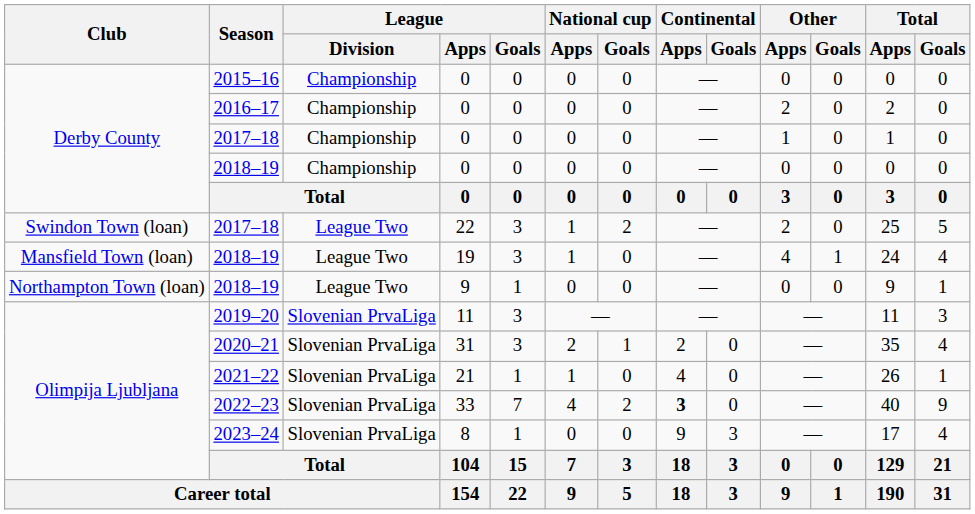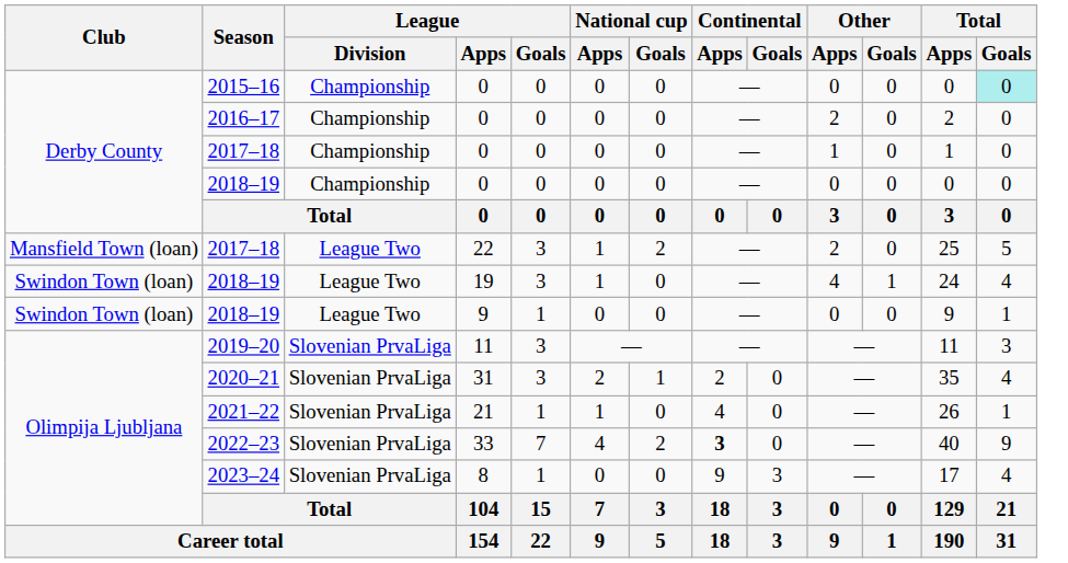2015–16 | Total / Goals: no background -> paleturquoise background
2017–18 / 22 | Club: Swindon Town (loan) -> Mansfield Town (loan)
2018–19 / 19 | Club: Mansfield Town (loan) -> Swindon Town (loan)
2018–19 / 9 | Club: Northampton Town (loan) -> Swindon Town (loan)
